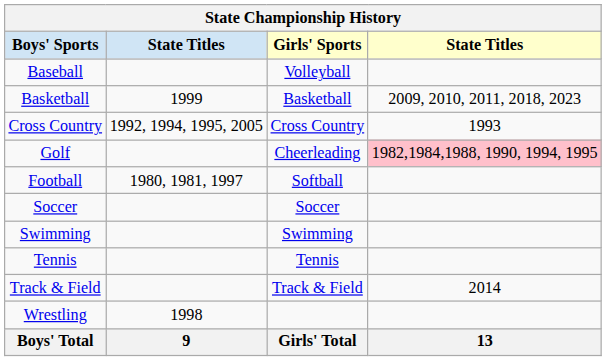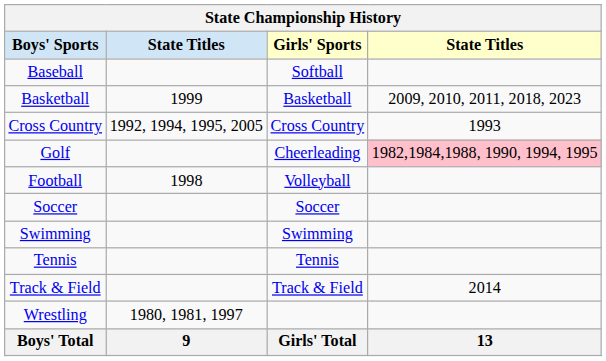Baseball | Girls' Sports: Volleyball -> Softball
Football | column 2: 1980, 1981, 1997 -> 1998
Football | Girls' Sports: Softball -> Volleyball
Wrestling | column 2: 1998 -> 1980, 1981, 1997
